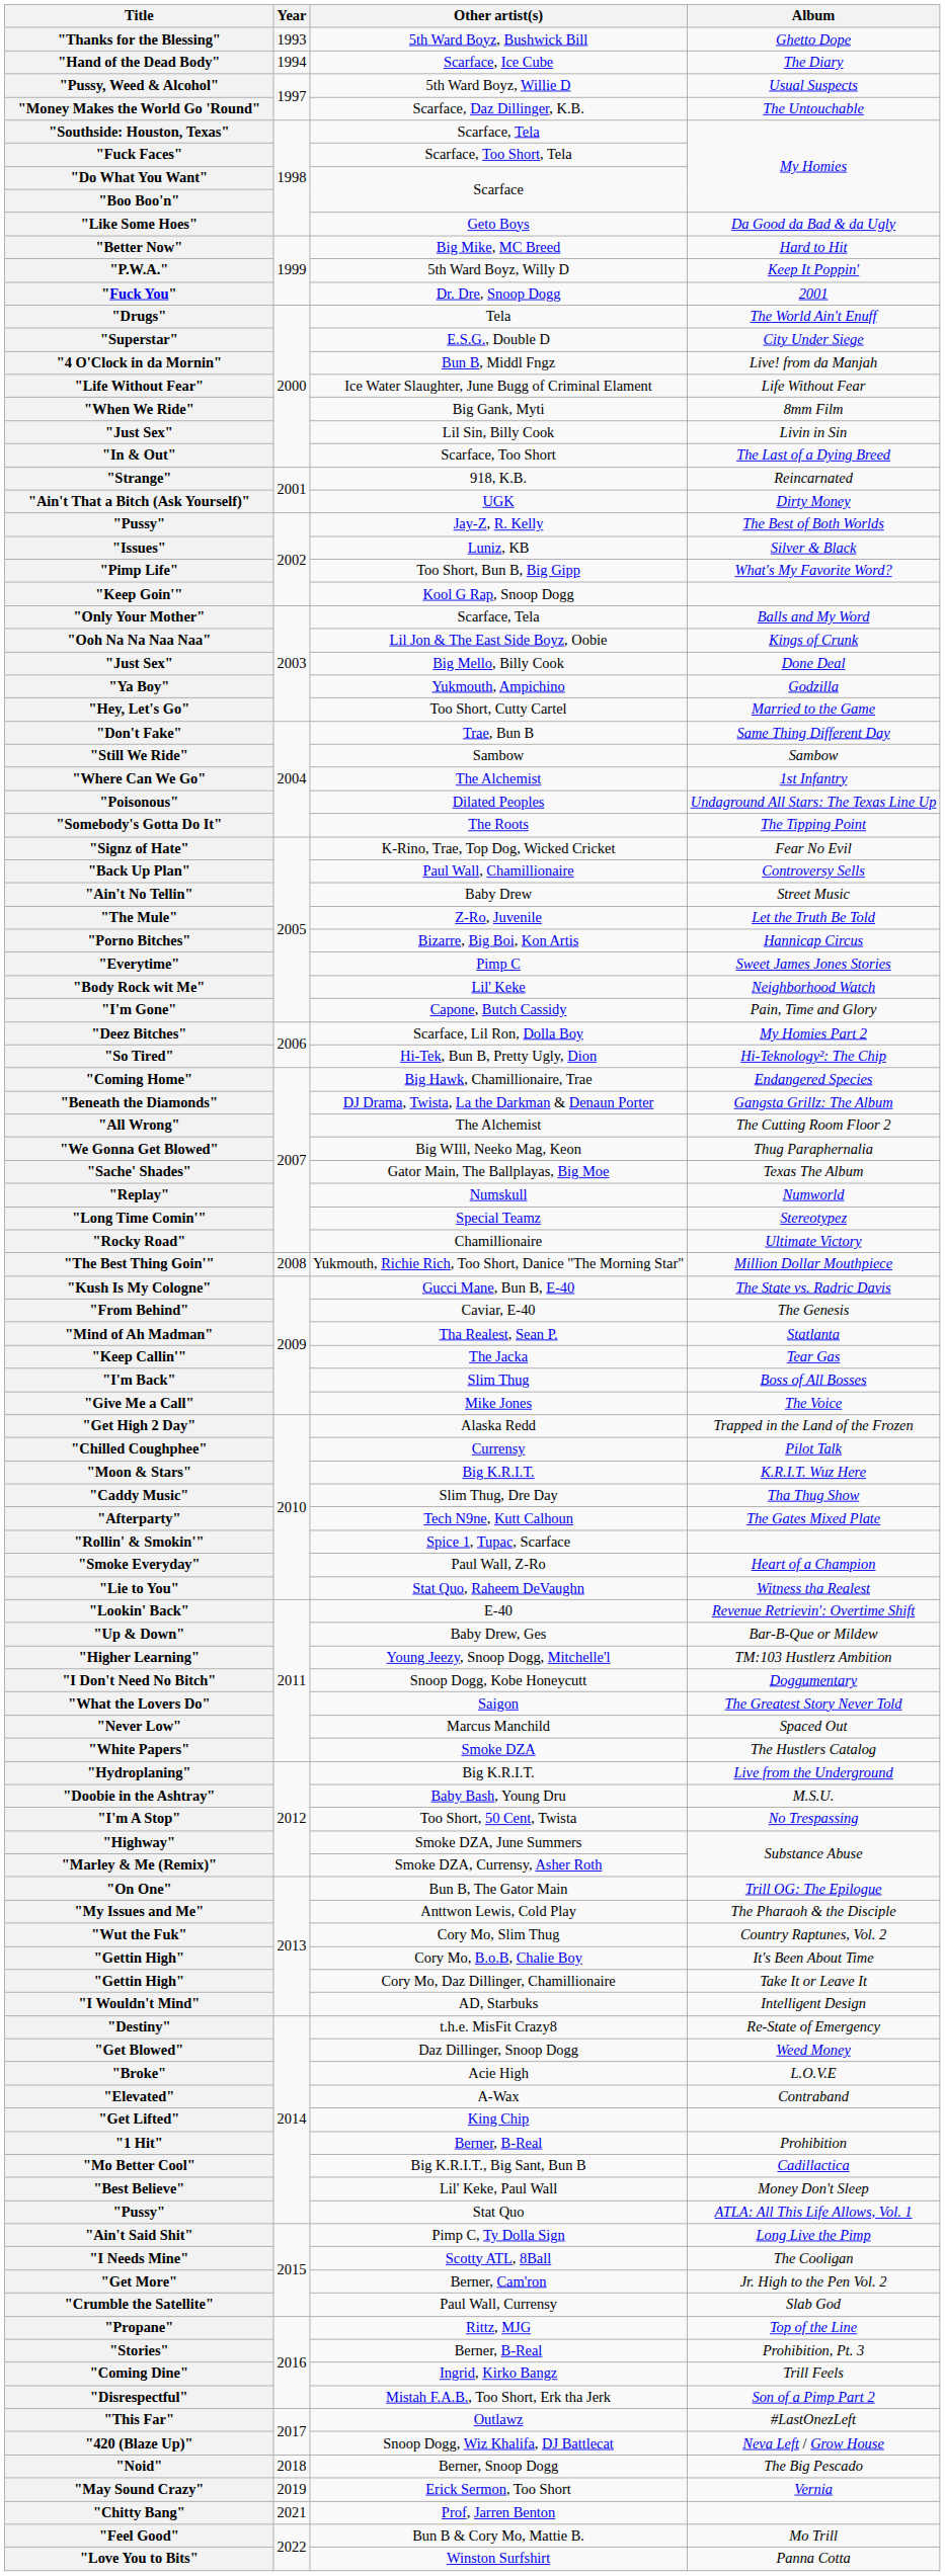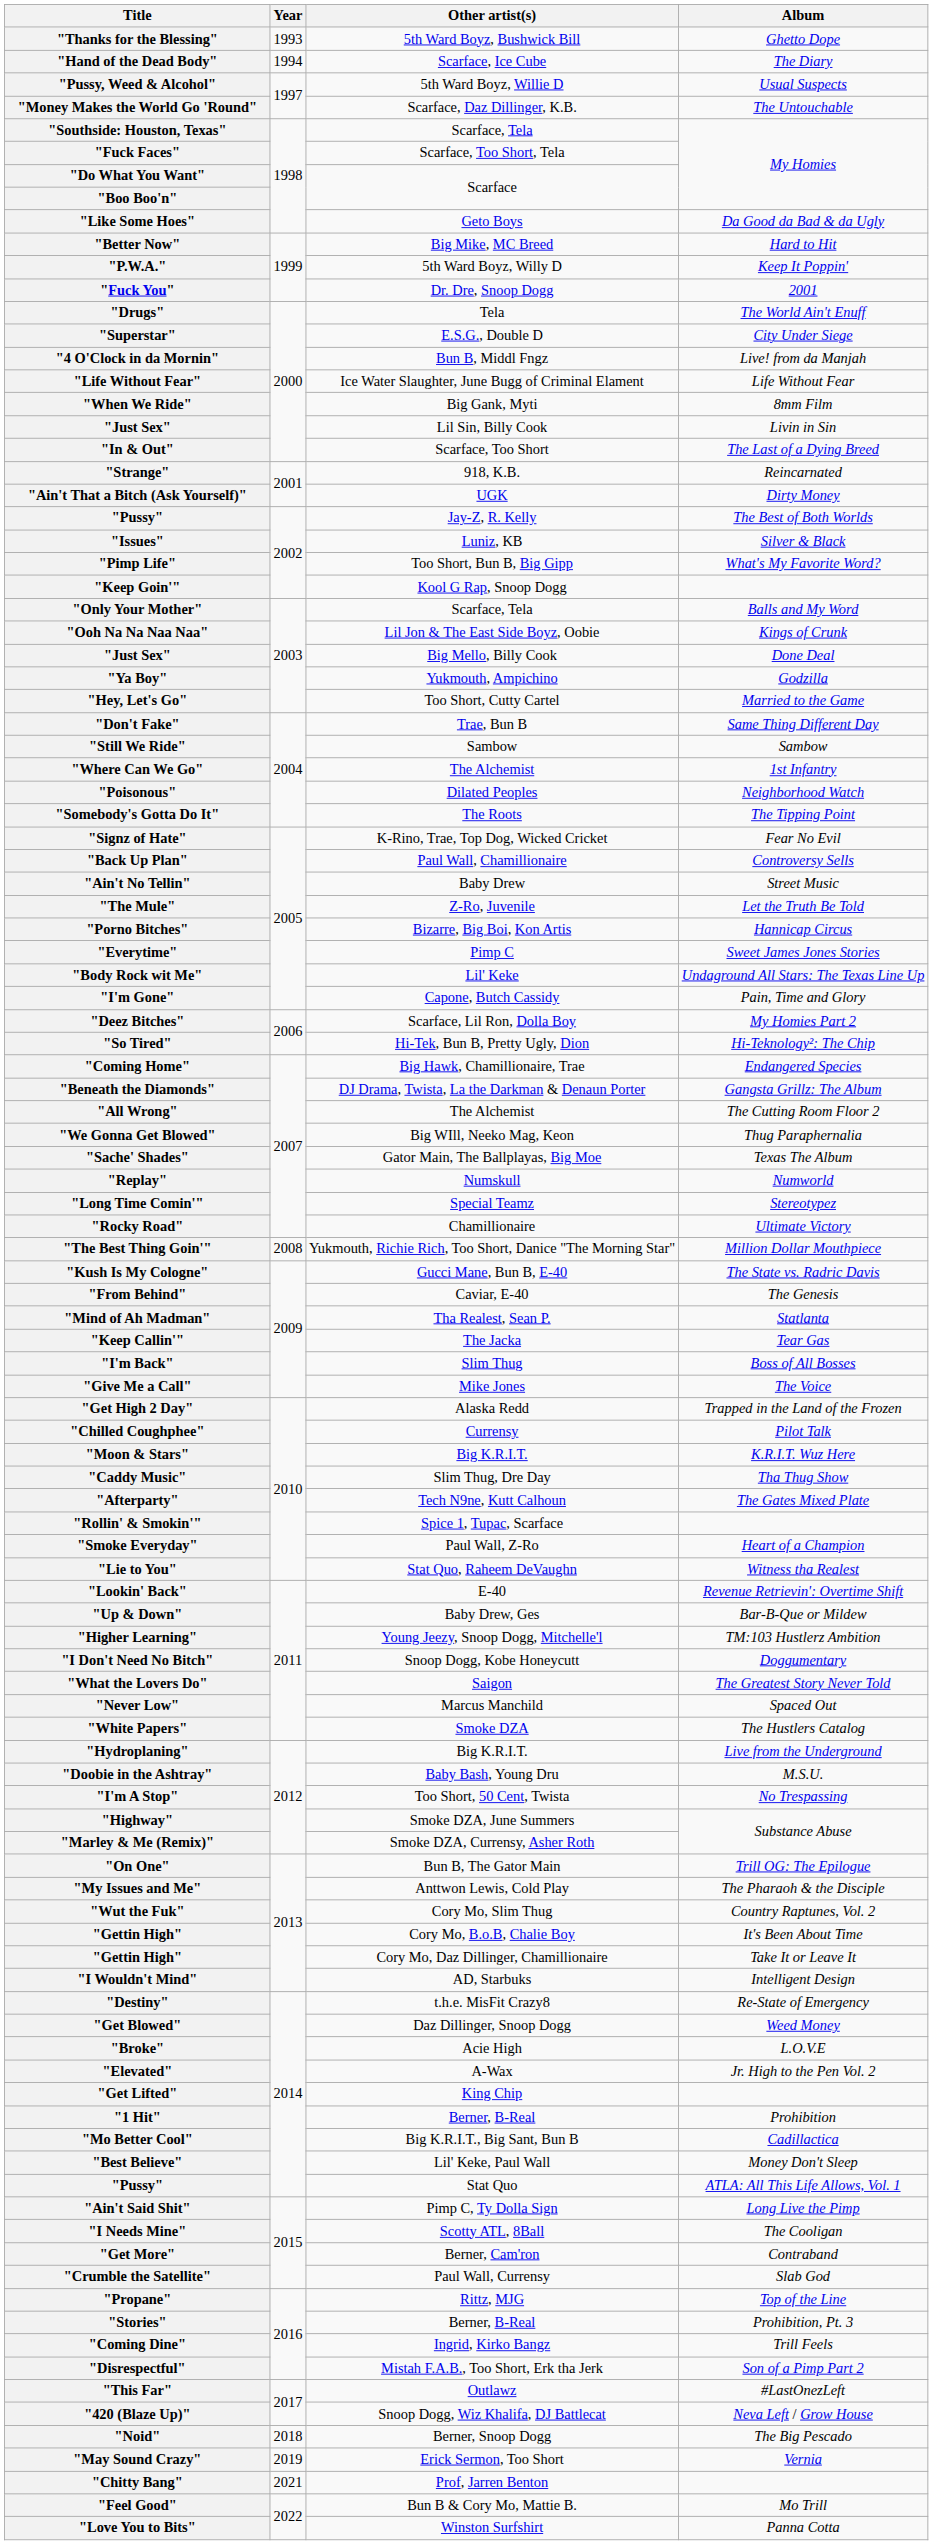"Poisonous" | Album: Undaground All Stars: The Texas Line Up -> Neighborhood Watch
"Body Rock wit Me" | Album: Neighborhood Watch -> Undaground All Stars: The Texas Line Up
"Elevated" | Album: Contraband -> Jr. High to the Pen Vol. 2
"Get More" | Album: Jr. High to the Pen Vol. 2 -> Contraband
